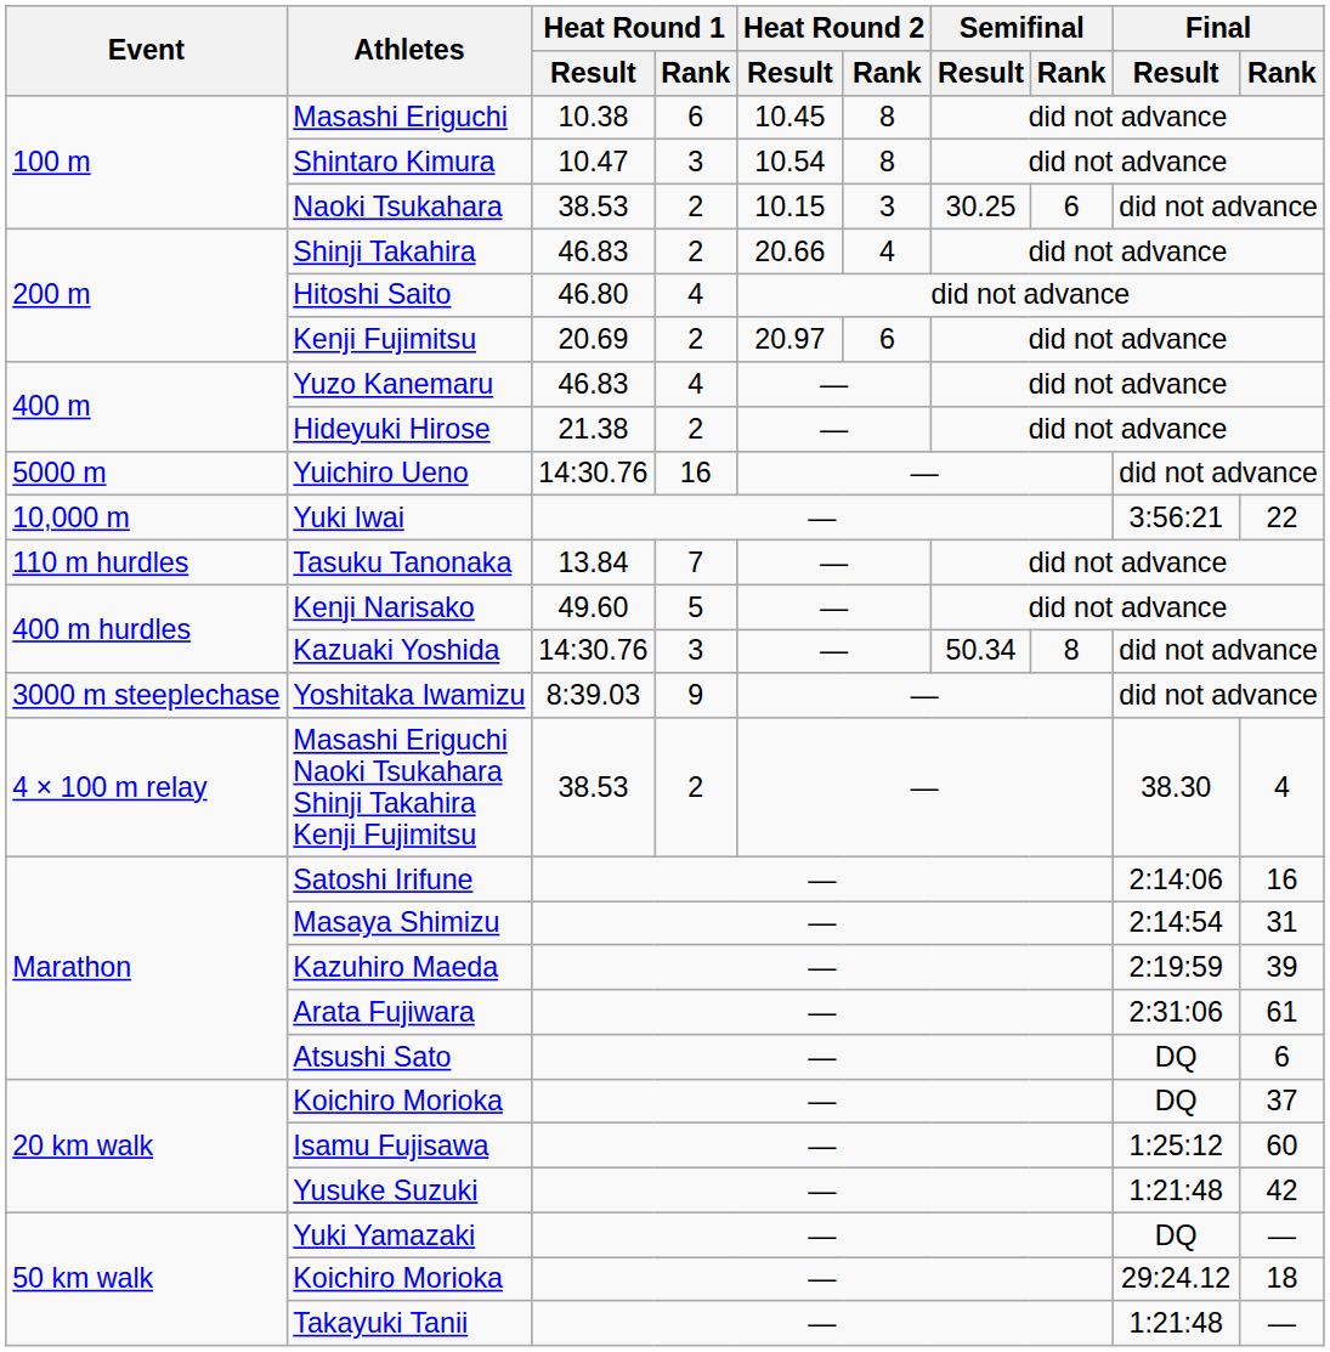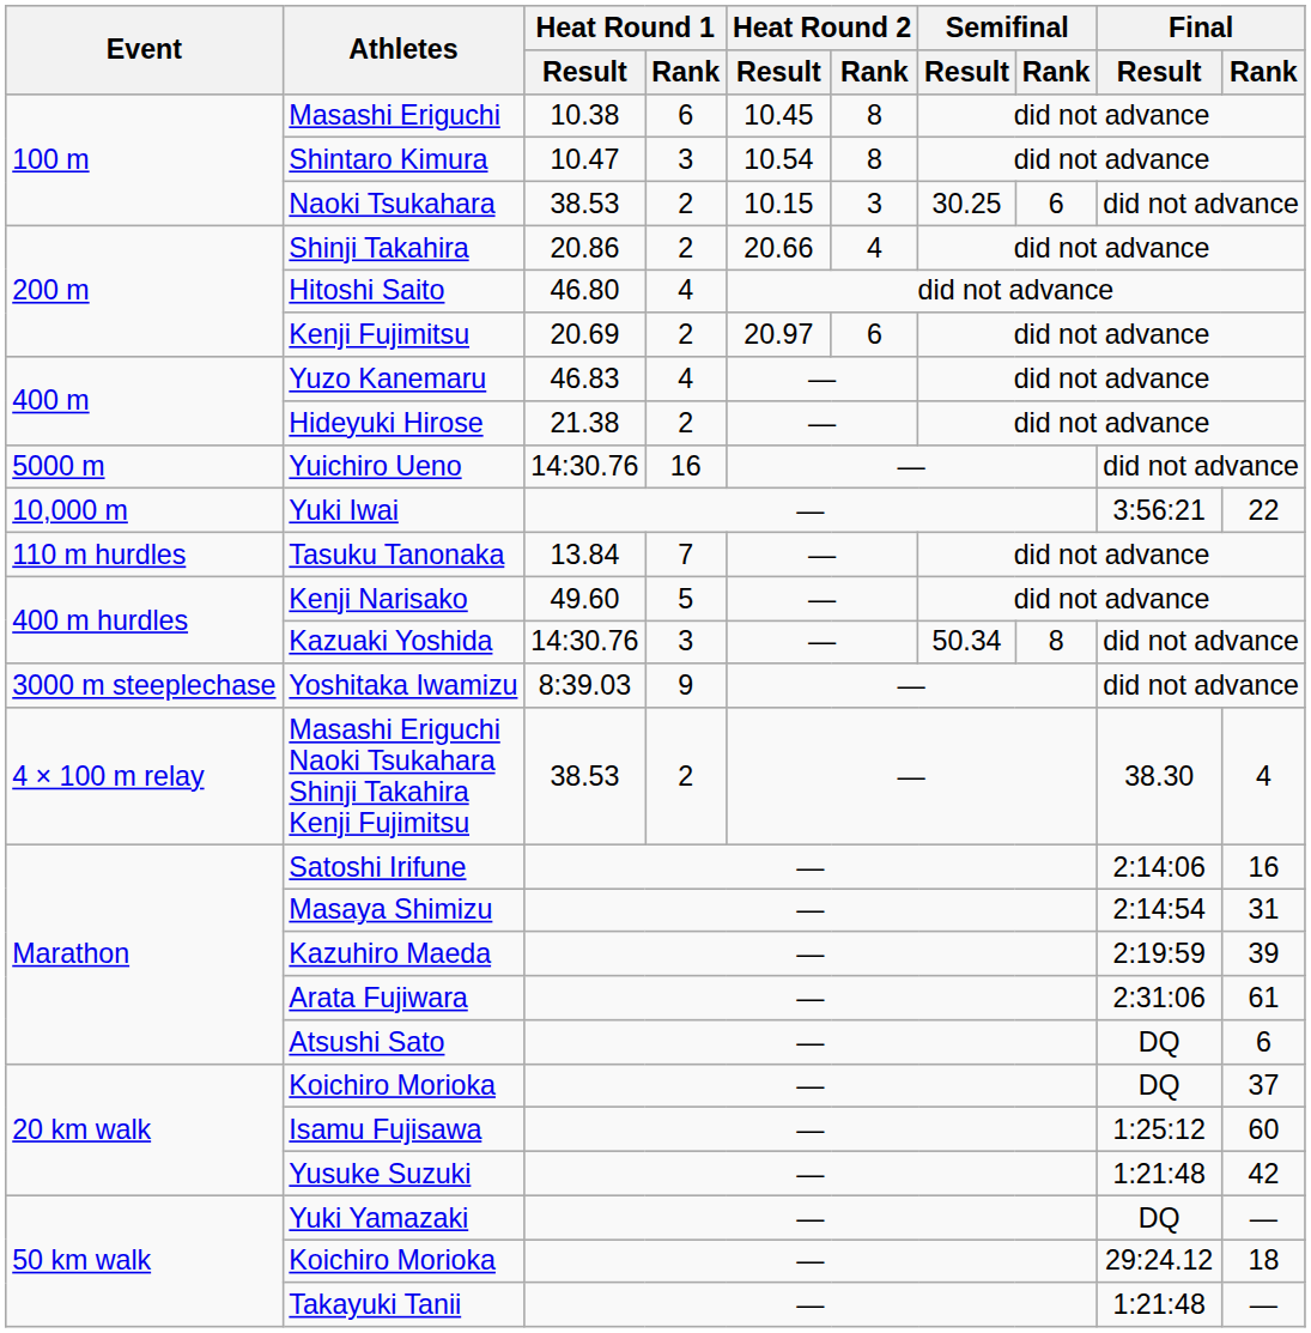Shinji Takahira | Heat Round 1 / Result: 46.83 -> 20.86
